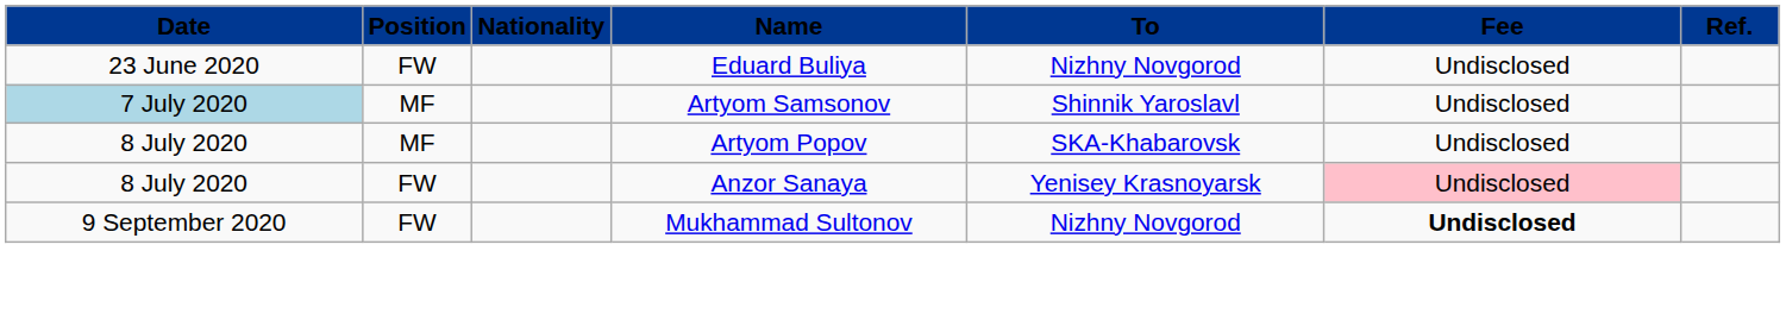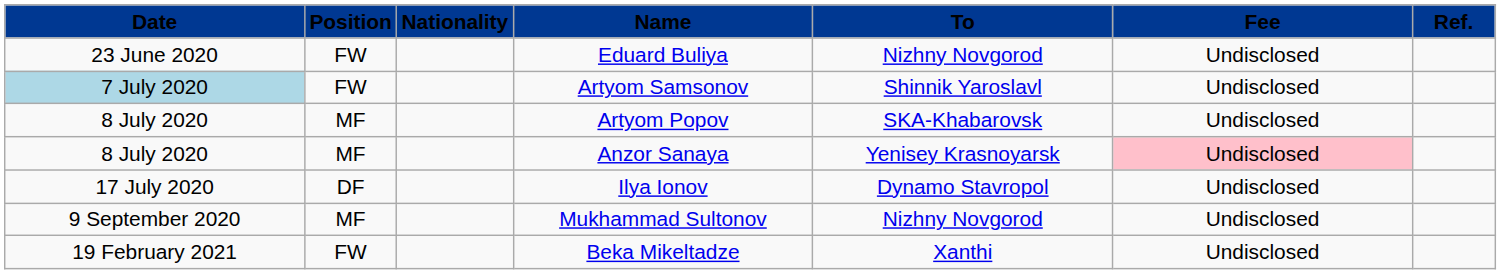Artyom Samsonov | Position: MF -> FW
Anzor Sanaya | Position: FW -> MF
+ row: 17 July 2020 | DF | Ilya Ionov | Dynamo Stavropol | Undisclosed
Mukhammad Sultonov | Position: FW -> MF
Mukhammad Sultonov | Fee: bold -> normal
+ row: 19 February 2021 | FW | Beka Mikeltadze | Xanthi | Undisclosed
